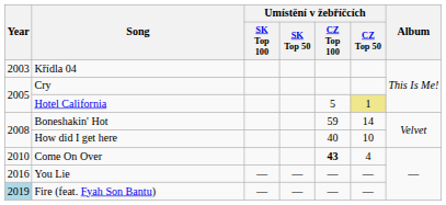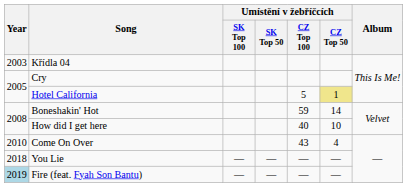Come On Over | Umístění v žebříčcích / CZ Top 100: bold -> normal
You Lie | Year: 2016 -> 2018
